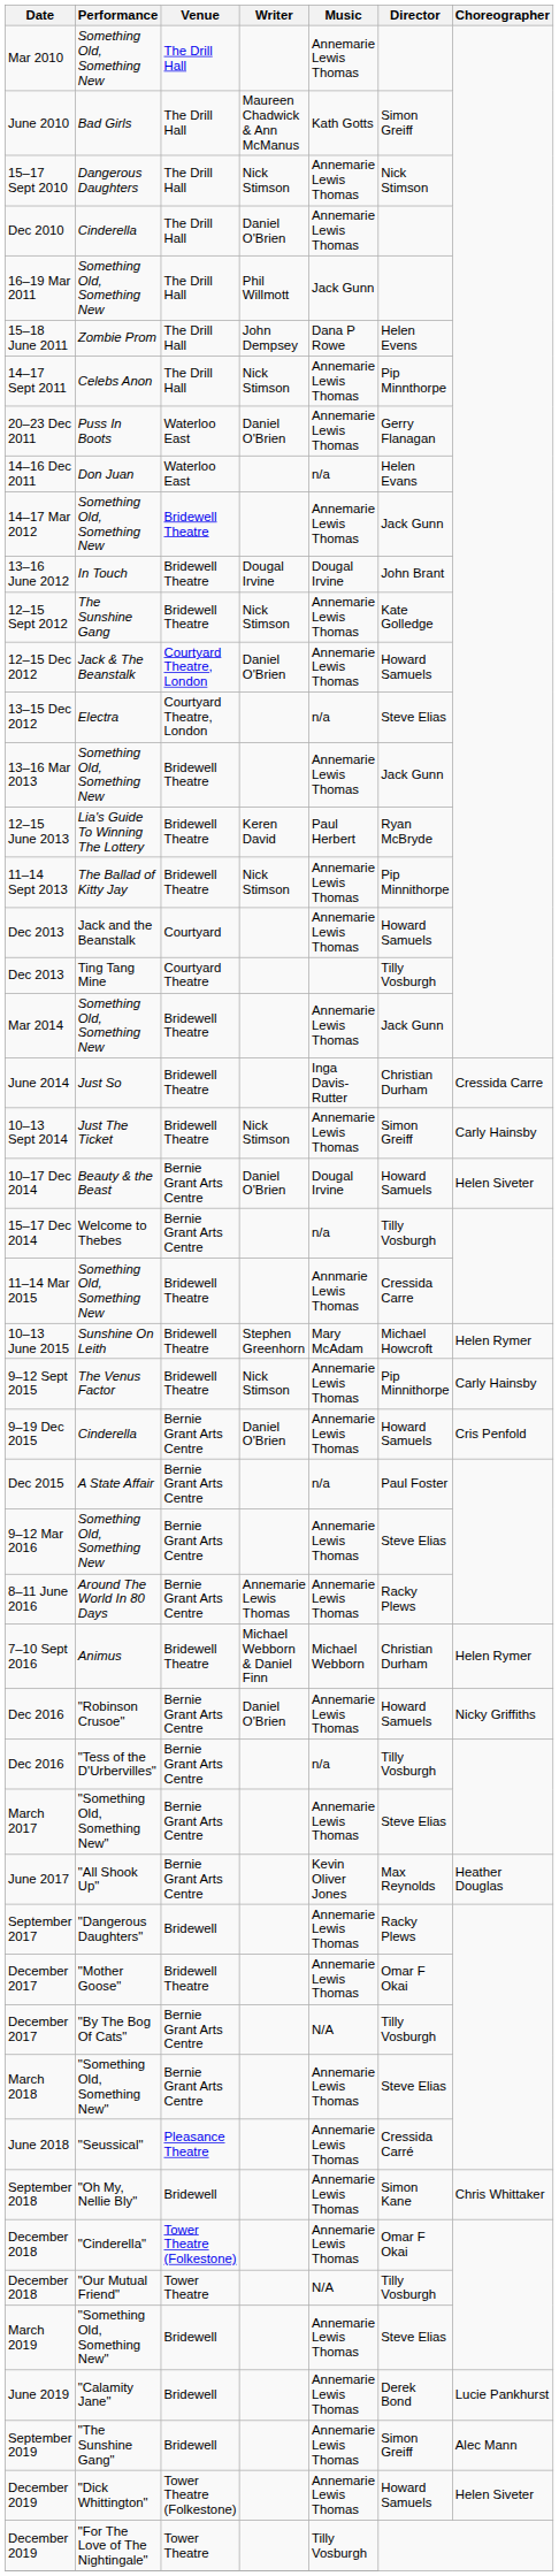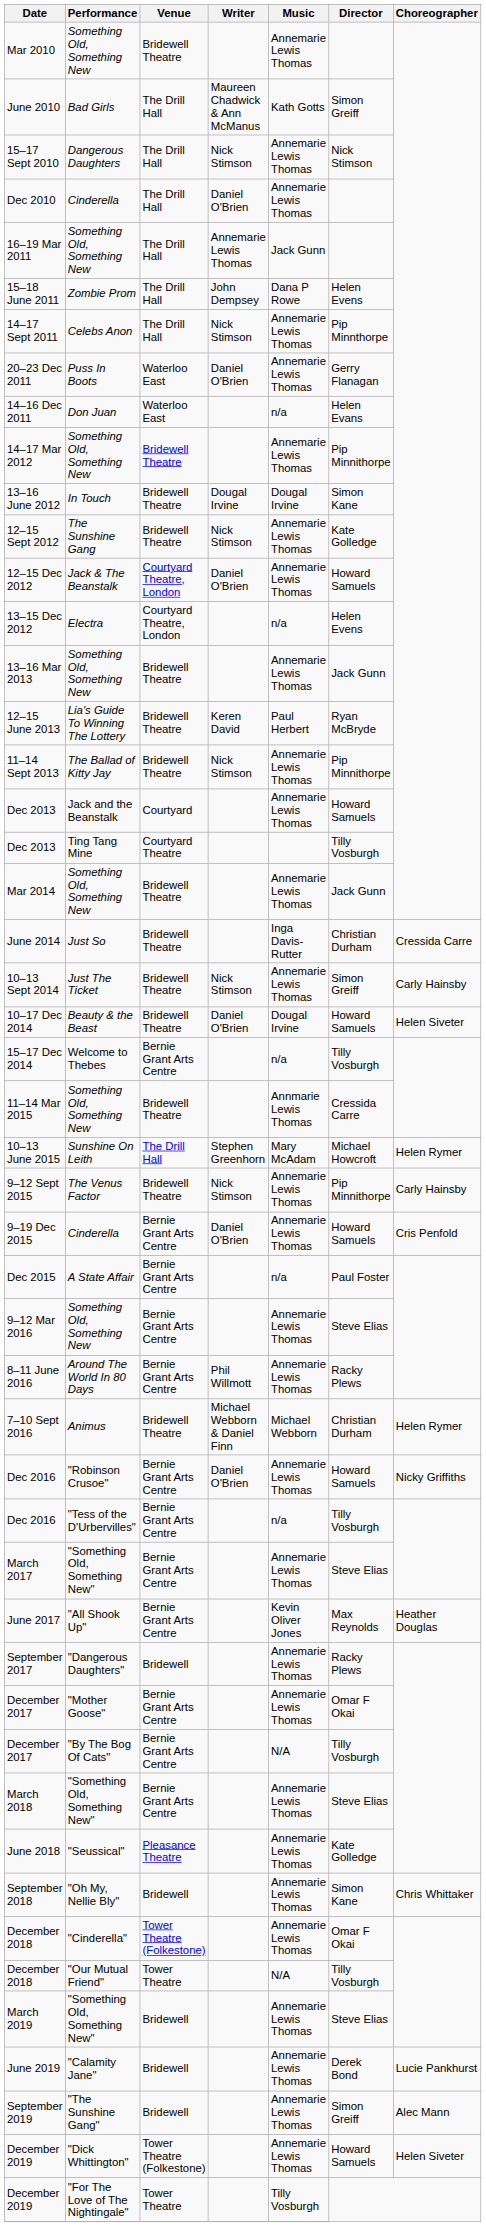Mar 2010 | Venue: The Drill Hall -> Bridewell Theatre
16–19 Mar 2011 | Writer: Phil Willmott -> Annemarie Lewis Thomas
14–17 Mar 2012 | Director: Jack Gunn -> Pip Minnithorpe
13–16 June 2012 | Director: John Brant -> Simon Kane
13–15 Dec 2012 | Director: Steve Elias -> Helen Evens
10–17 Dec 2014 | Venue: Bernie Grant Arts Centre -> Bridewell Theatre
10–13 June 2015 | Venue: Bridewell Theatre -> The Drill Hall
8–11 June 2016 | Writer: Annemarie Lewis Thomas -> Phil Willmott
December 2017 / "Mother Goose" | Venue: Bridewell Theatre -> Bernie Grant Arts Centre
June 2018 | Director: Cressida Carré -> Kate Golledge
